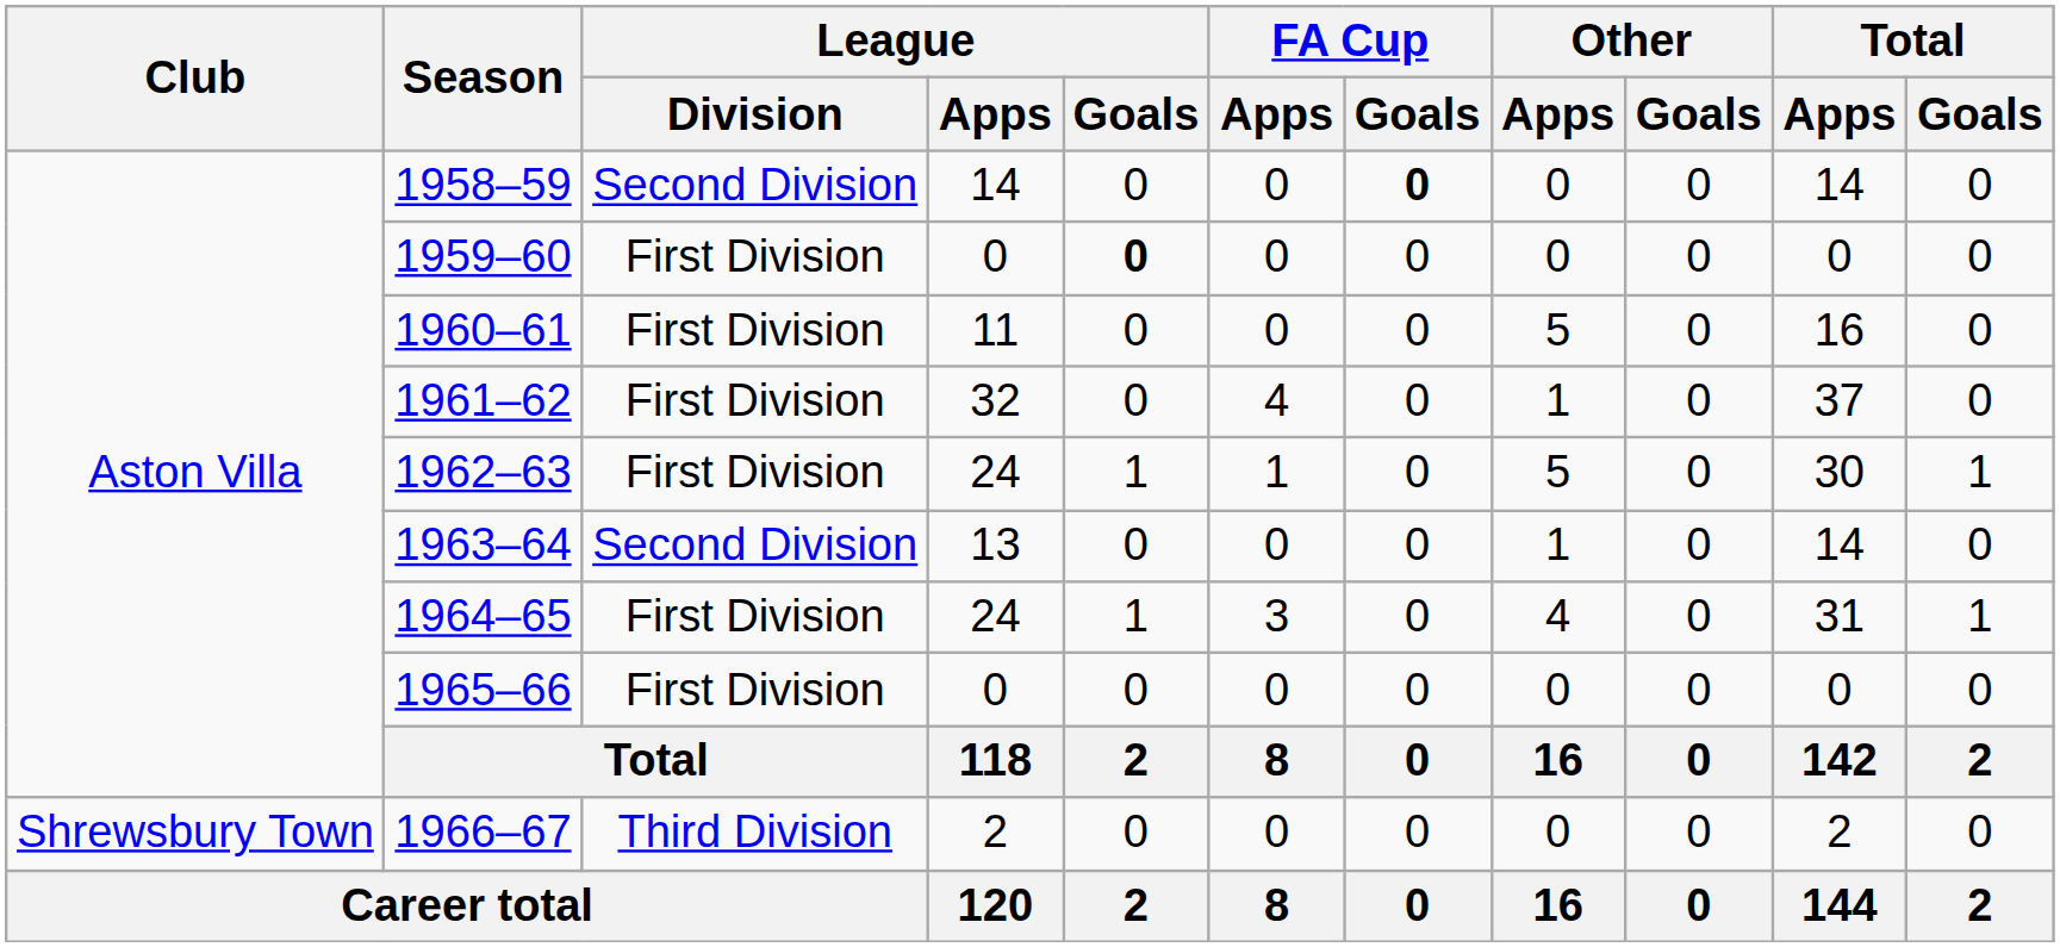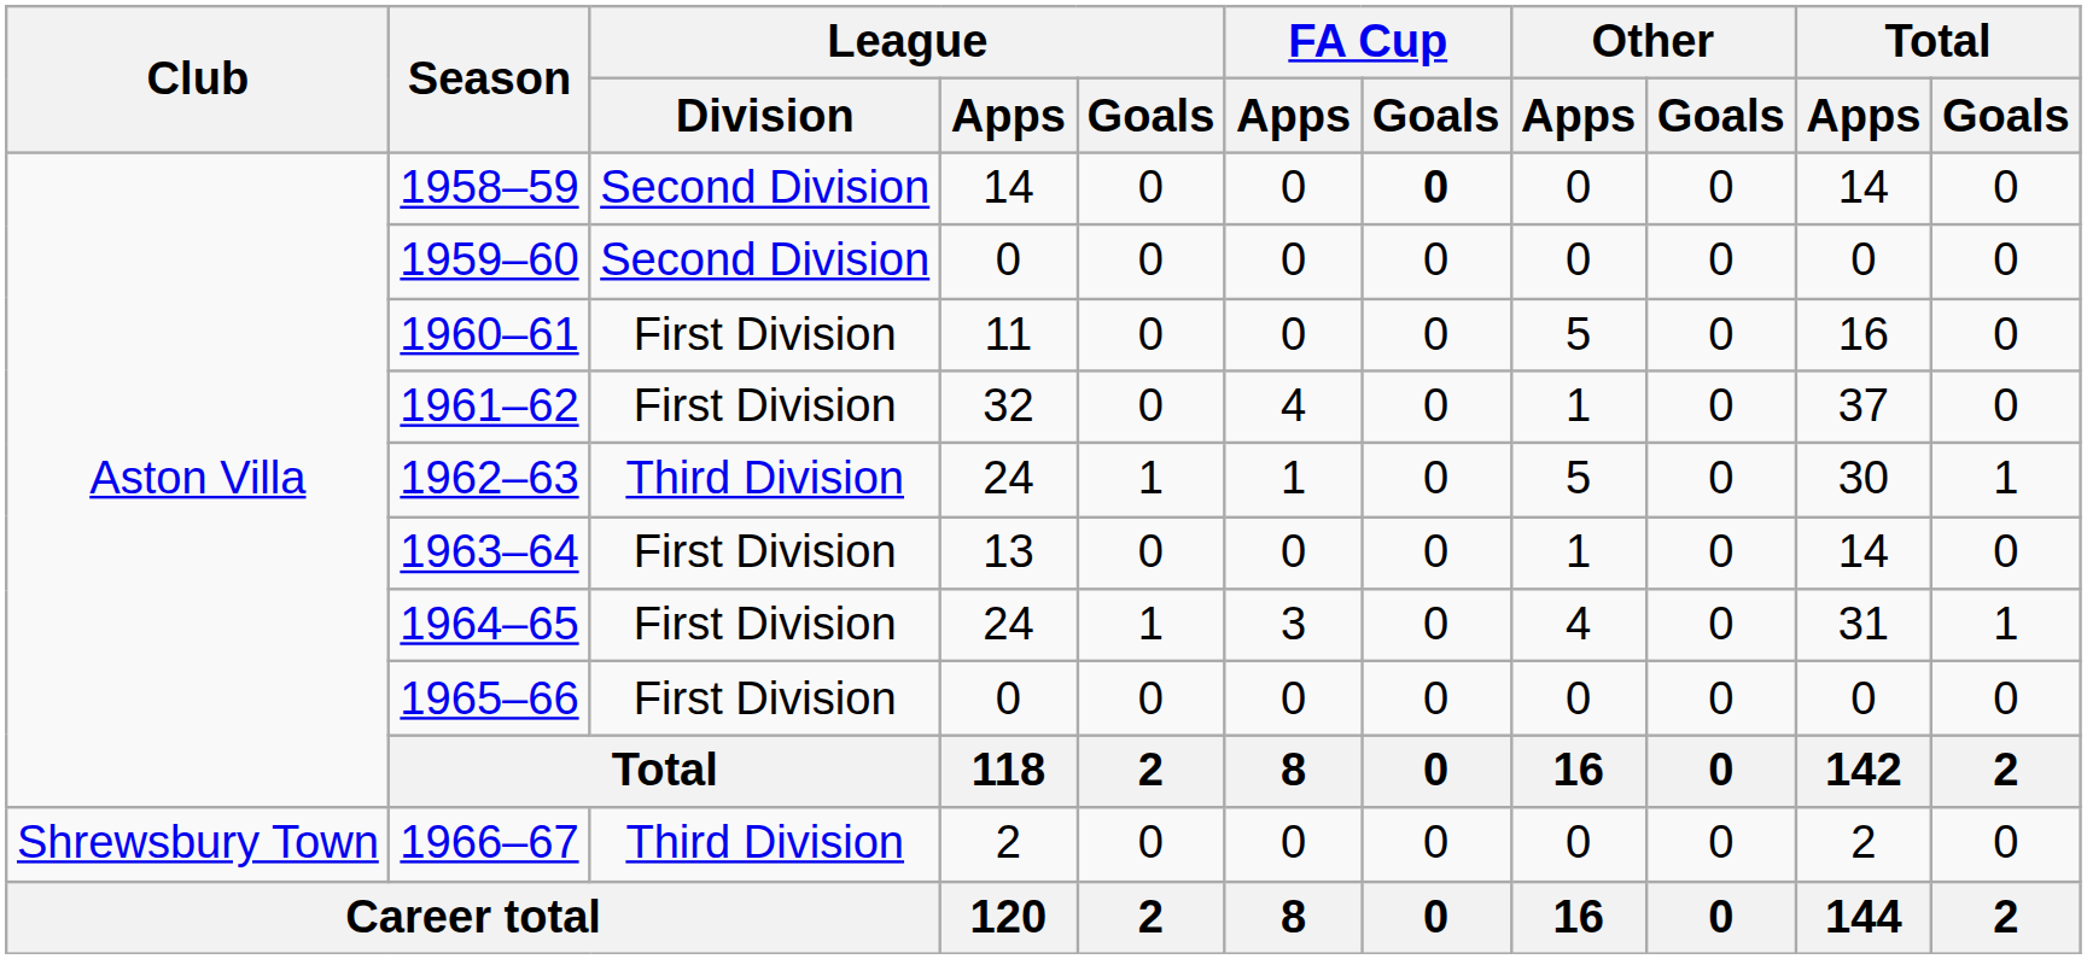1959–60 | League / Division: First Division -> Second Division
1959–60 | League / Goals: bold -> normal
1962–63 | League / Division: First Division -> Third Division
1963–64 | League / Division: Second Division -> First Division
